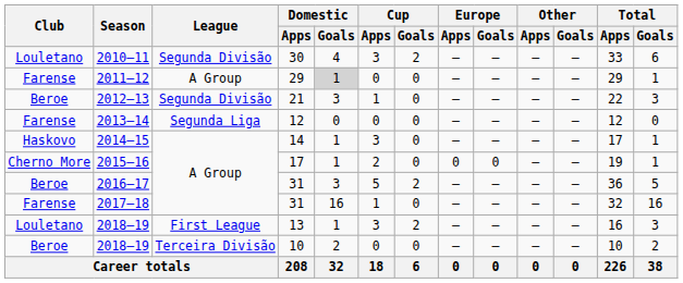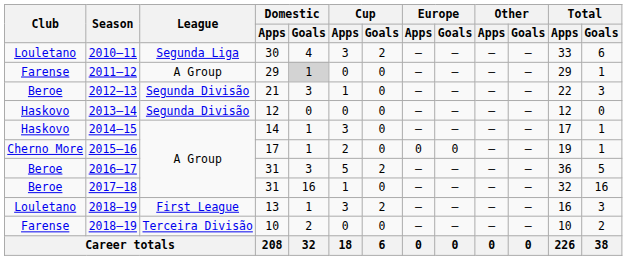2010–11 | League: Segunda Divisão -> Segunda Liga
2013–14 | Club: Farense -> Haskovo
2013–14 | League: Segunda Liga -> Segunda Divisão
2017–18 | Club: Farense -> Beroe
2018–19 / 10 | Club: Beroe -> Farense
